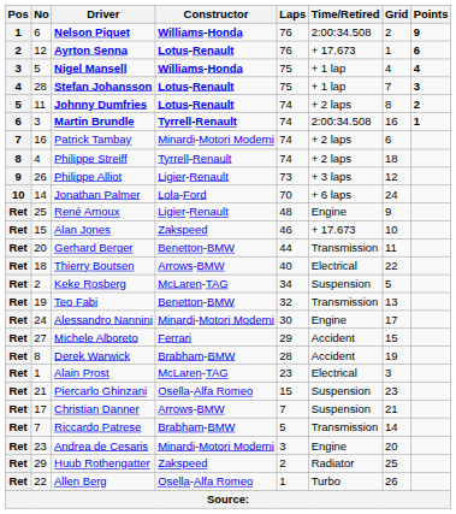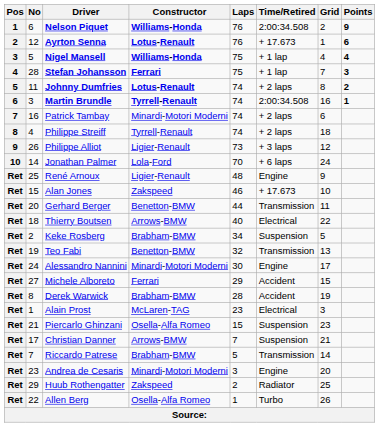Stefan Johansson | Constructor: Lotus-Renault -> Ferrari
Keke Rosberg | Constructor: McLaren-TAG -> Brabham-BMW
